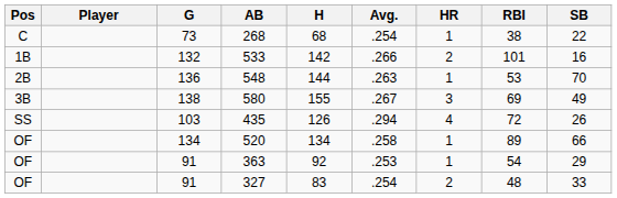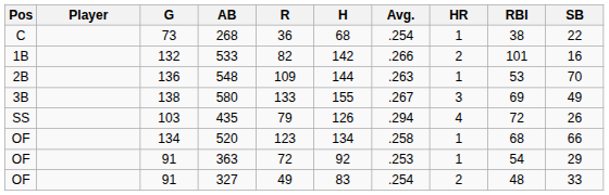+ column: R | 36 | 82 | 109 | 133 | 79 | 123 | 72 | 49
520 | RBI: 89 -> 68
